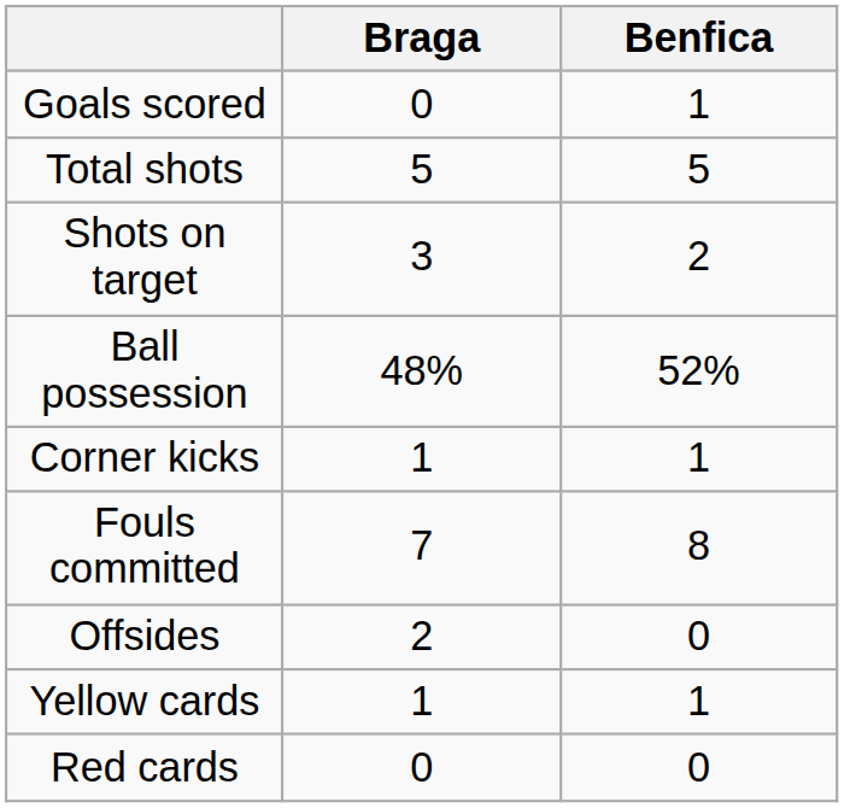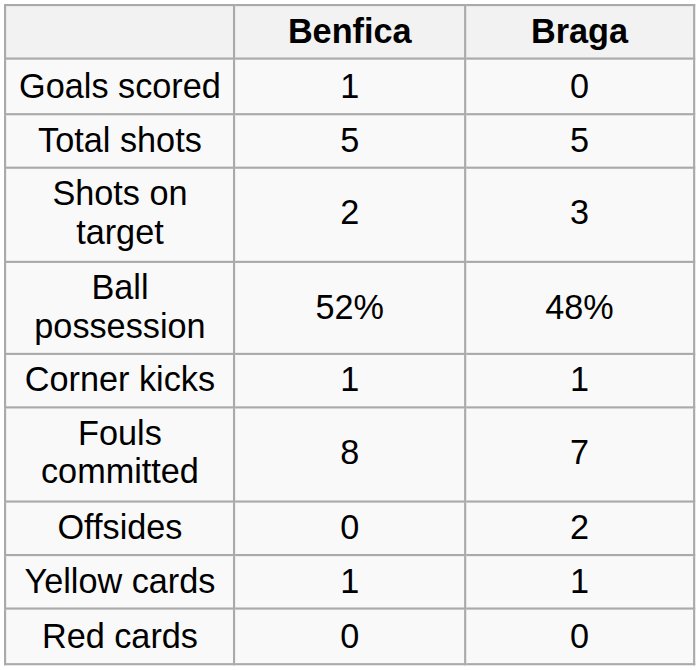columns swapped: Benfica <-> Braga
